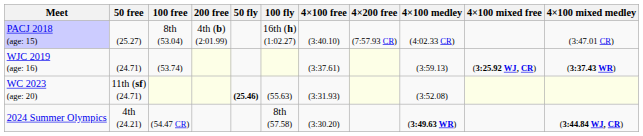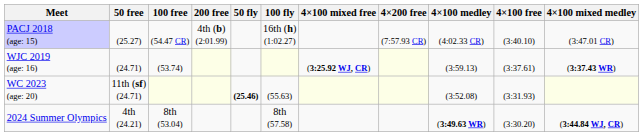columns swapped: 4×100 free <-> 4×100 mixed free
PACJ 2018 (age: 15) | 100 free: 8th (53.04) -> (54.47 CR)
2024 Summer Olympics | 100 free: (54.47 CR) -> 8th (53.04)
